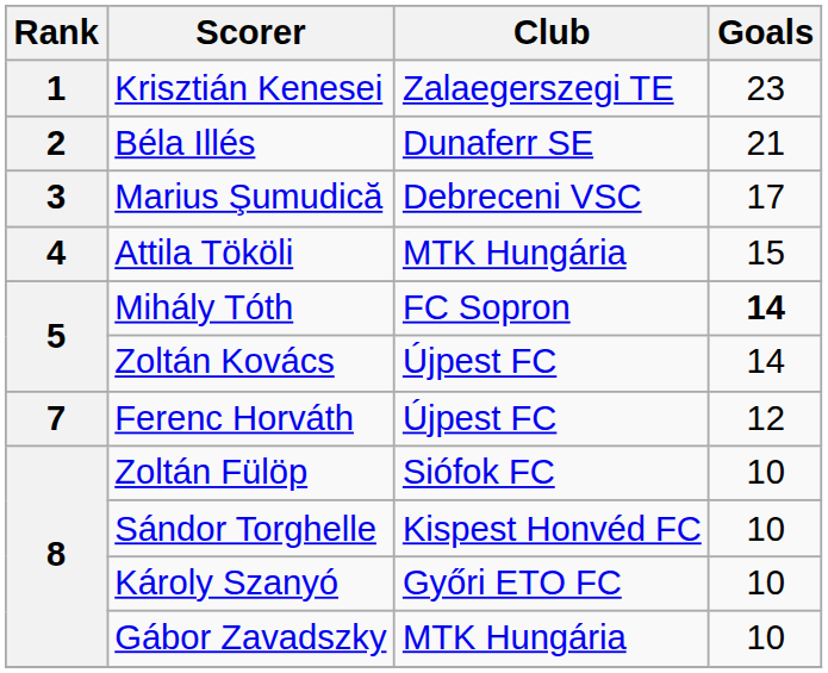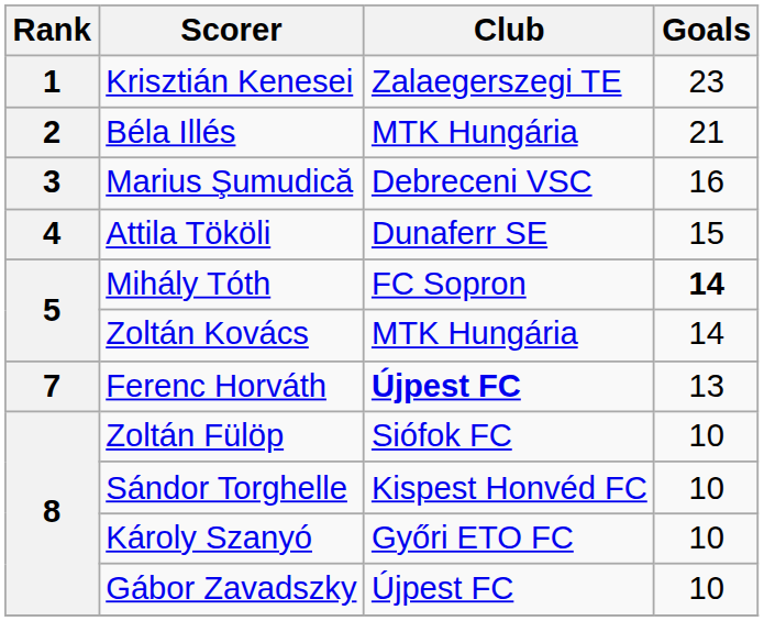Béla Illés | Club: Dunaferr SE -> MTK Hungária
Marius Şumudică | Goals: 17 -> 16
Attila Tököli | Club: MTK Hungária -> Dunaferr SE
Zoltán Kovács | Club: Újpest FC -> MTK Hungária
Ferenc Horváth | Club: normal -> bold
Ferenc Horváth | Goals: 12 -> 13
Gábor Zavadszky | Club: MTK Hungária -> Újpest FC
